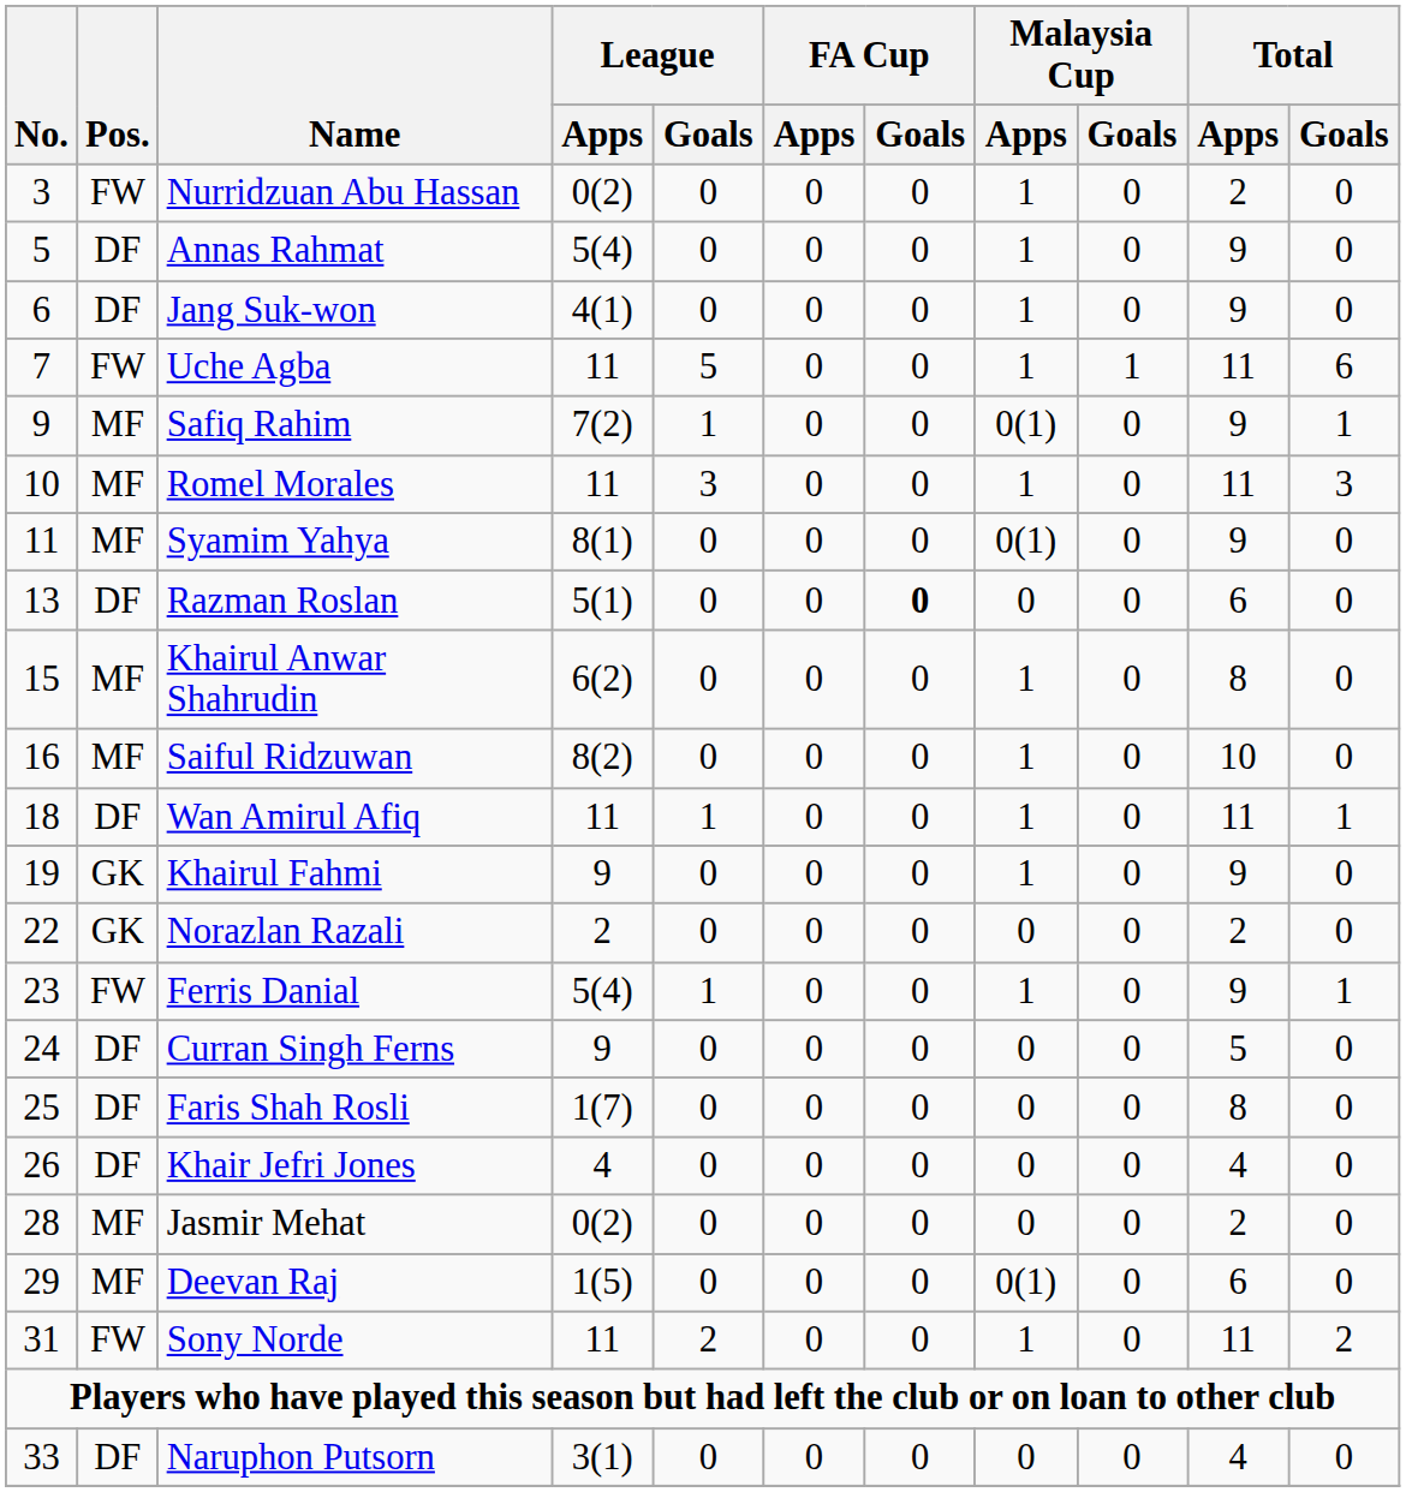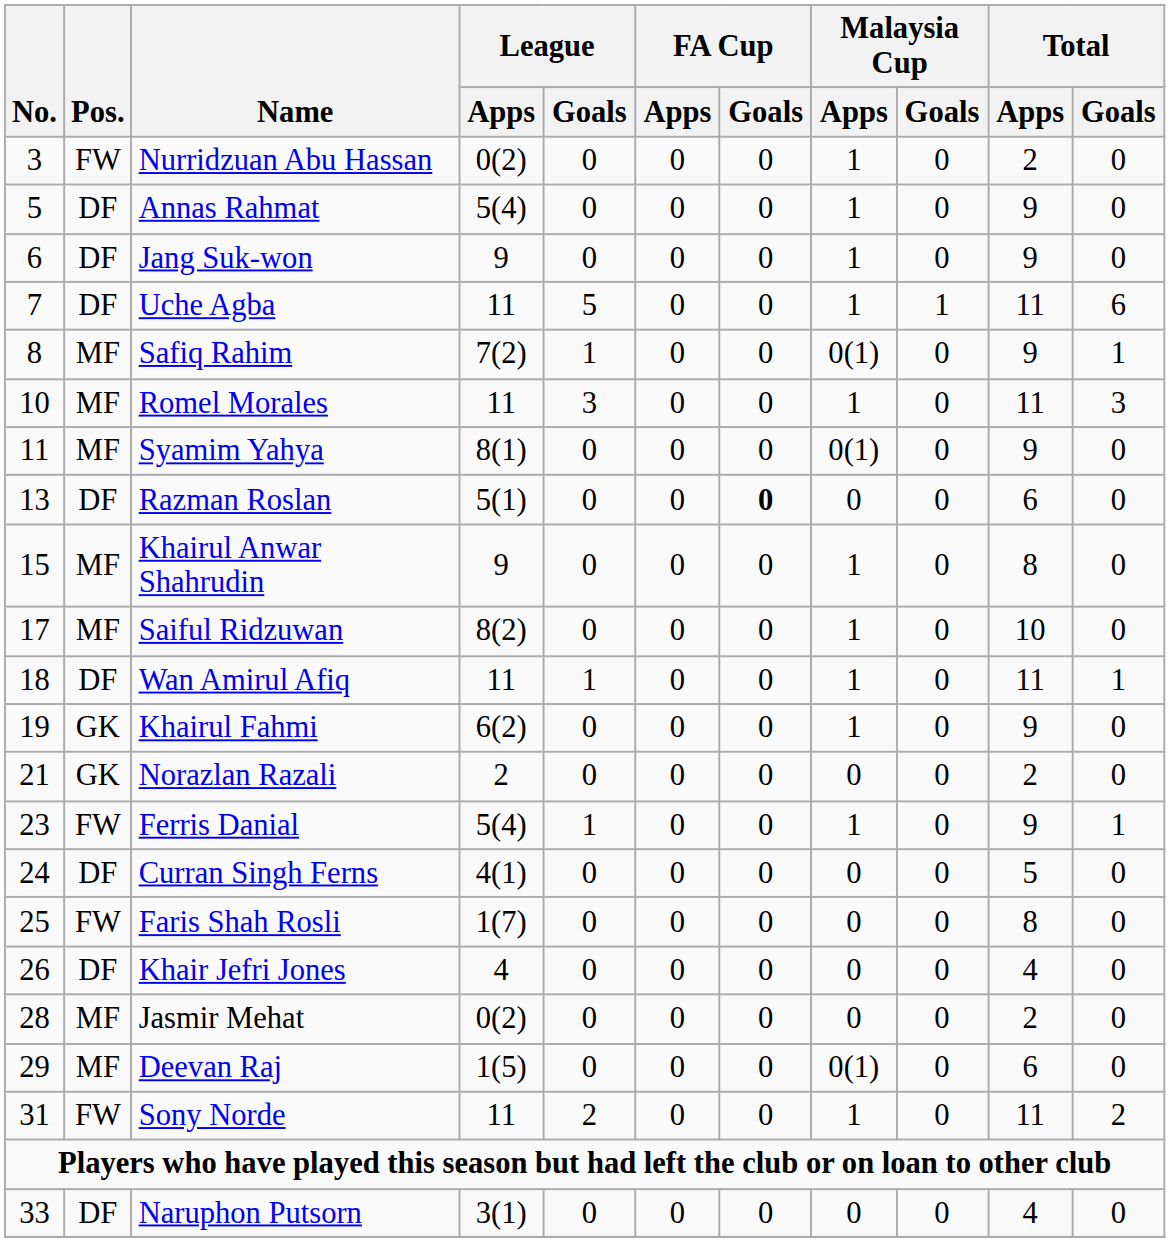Jang Suk-won | League / Apps: 4(1) -> 9
Uche Agba | Pos.: FW -> DF
Safiq Rahim | No.: 9 -> 8
Khairul Anwar Shahrudin | League / Apps: 6(2) -> 9
Saiful Ridzuwan | No.: 16 -> 17
Khairul Fahmi | League / Apps: 9 -> 6(2)
Norazlan Razali | No.: 22 -> 21
Curran Singh Ferns | League / Apps: 9 -> 4(1)
Faris Shah Rosli | Pos.: DF -> FW
